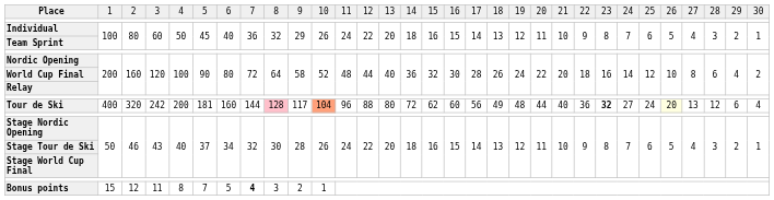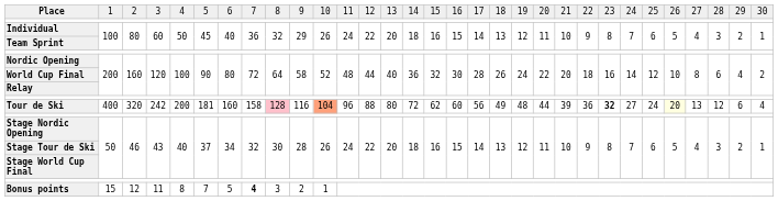Tour de Ski | column 8: 144 -> 158
Tour de Ski | column 10: 117 -> 116
Tour de Ski | column 22: 40 -> 39
